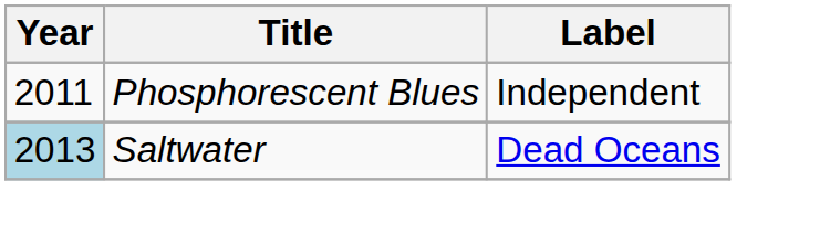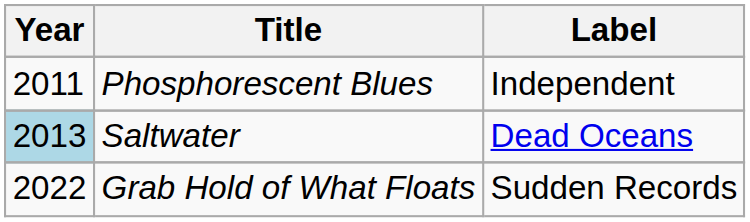+ row: 2022 | Grab Hold of What Floats | Sudden Records
